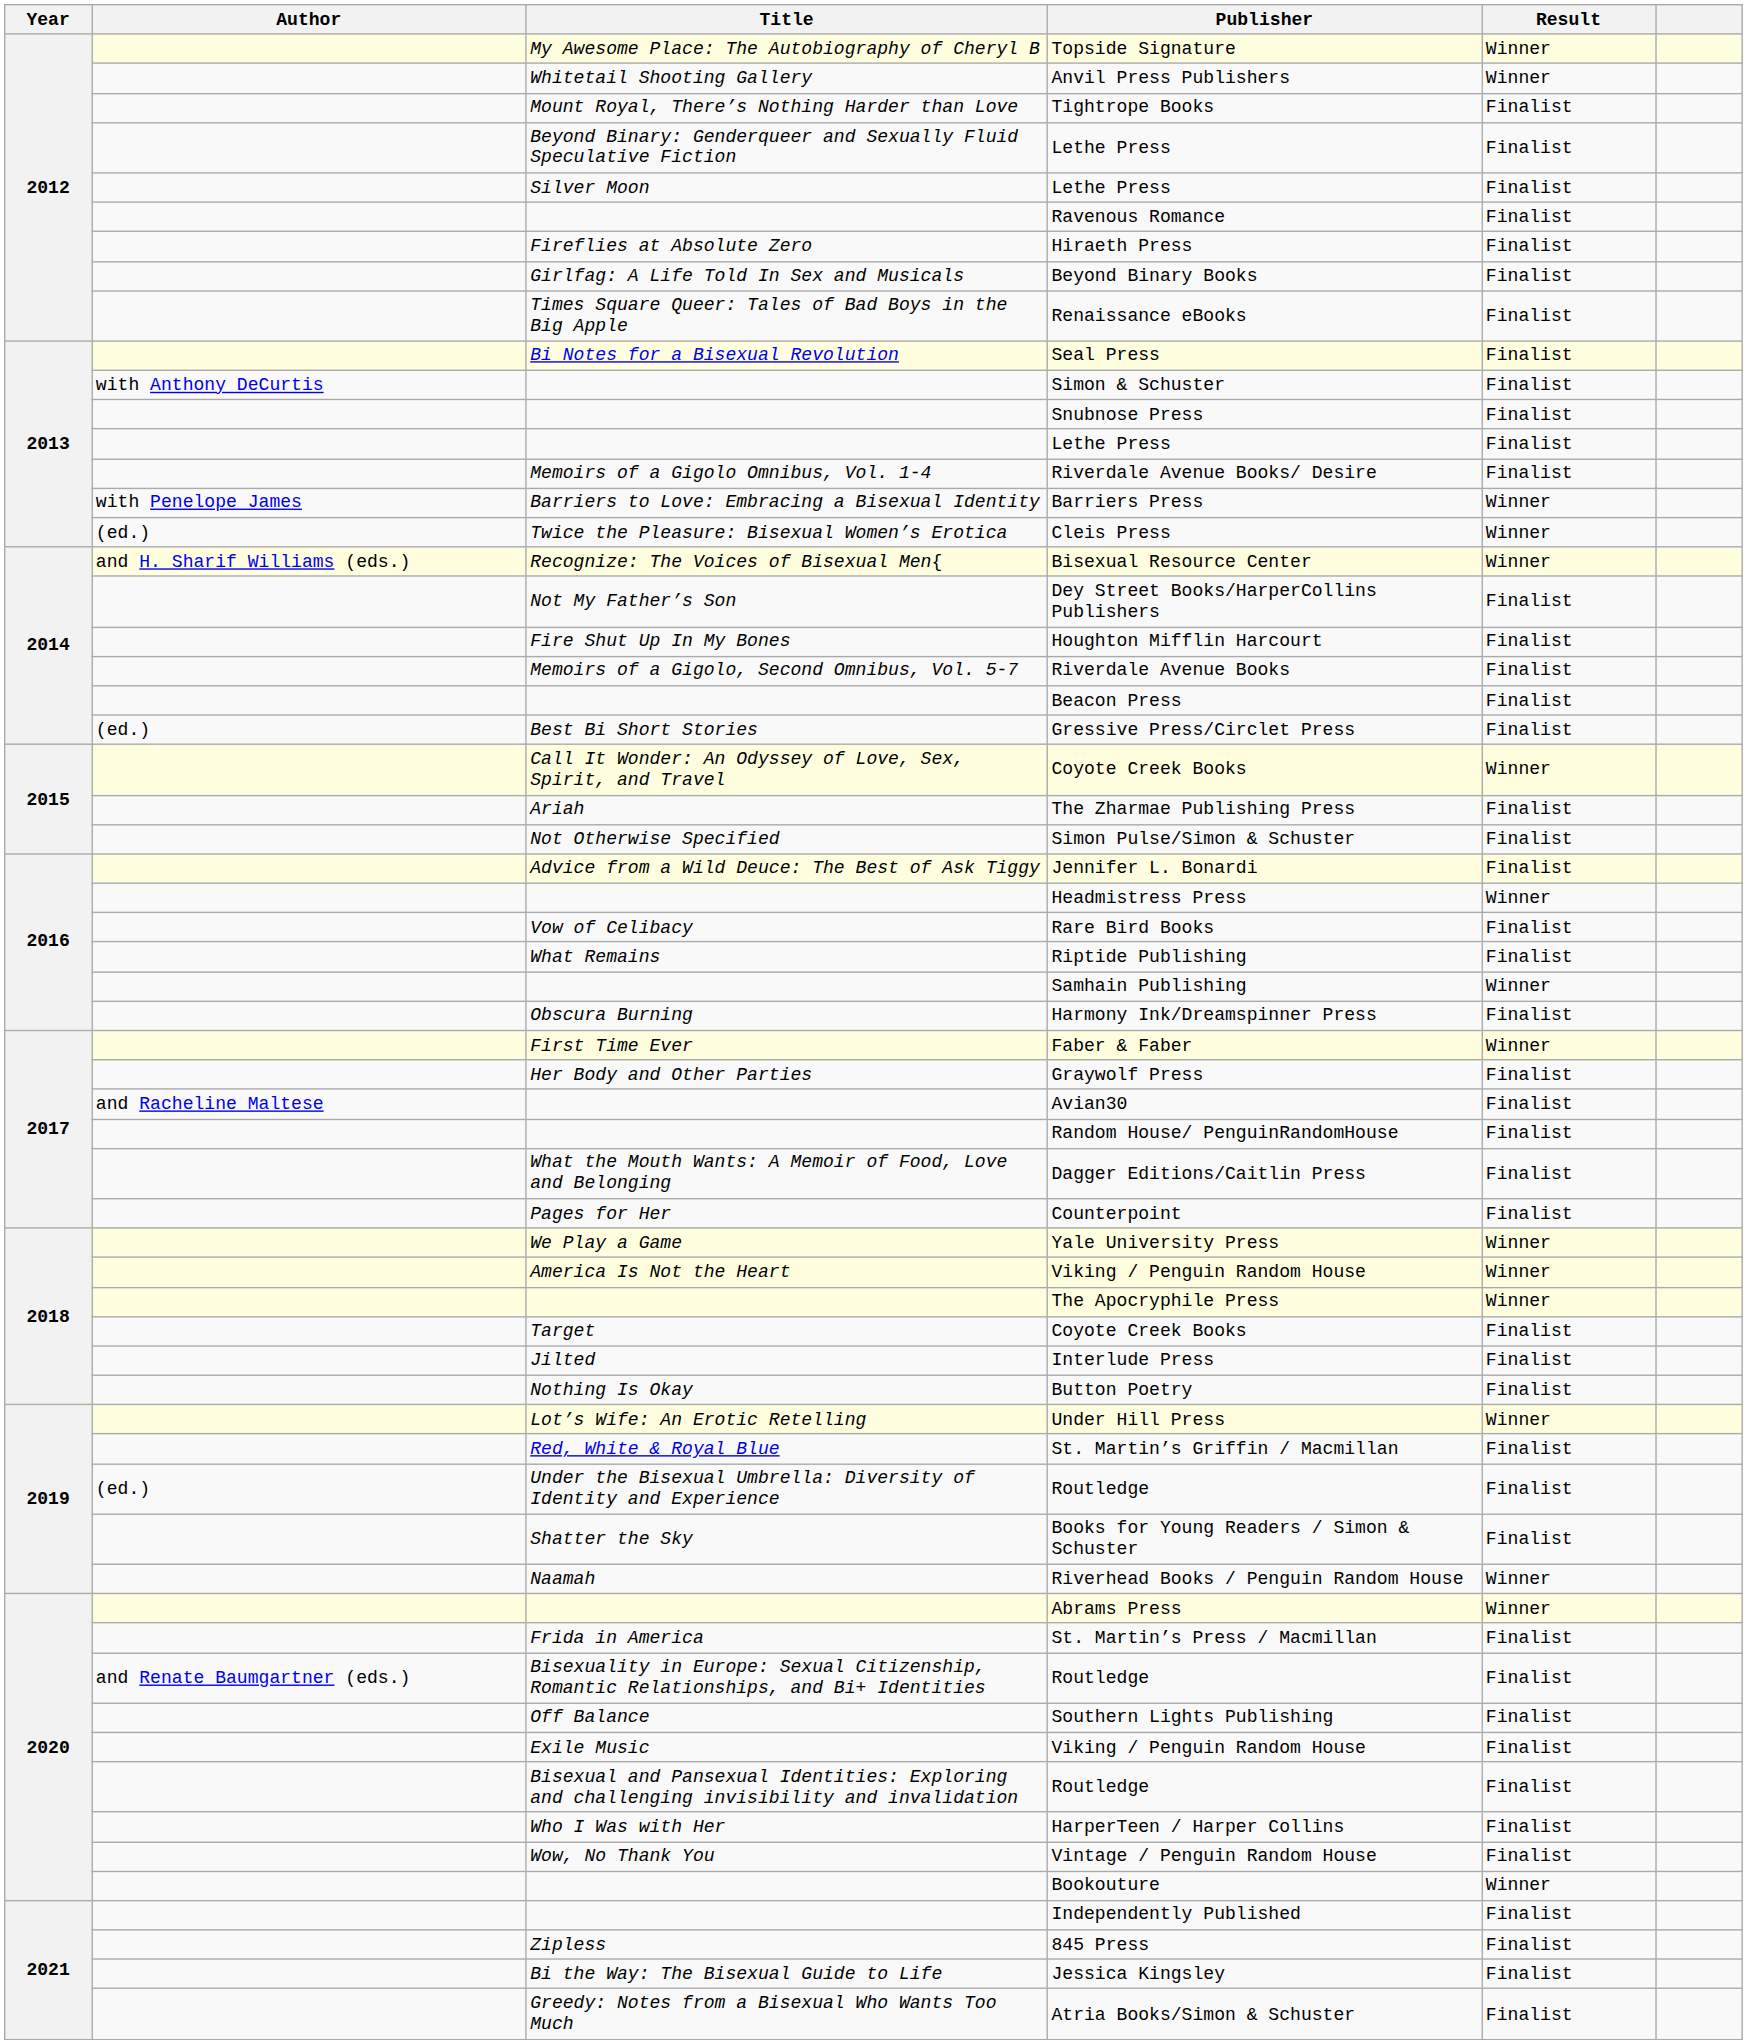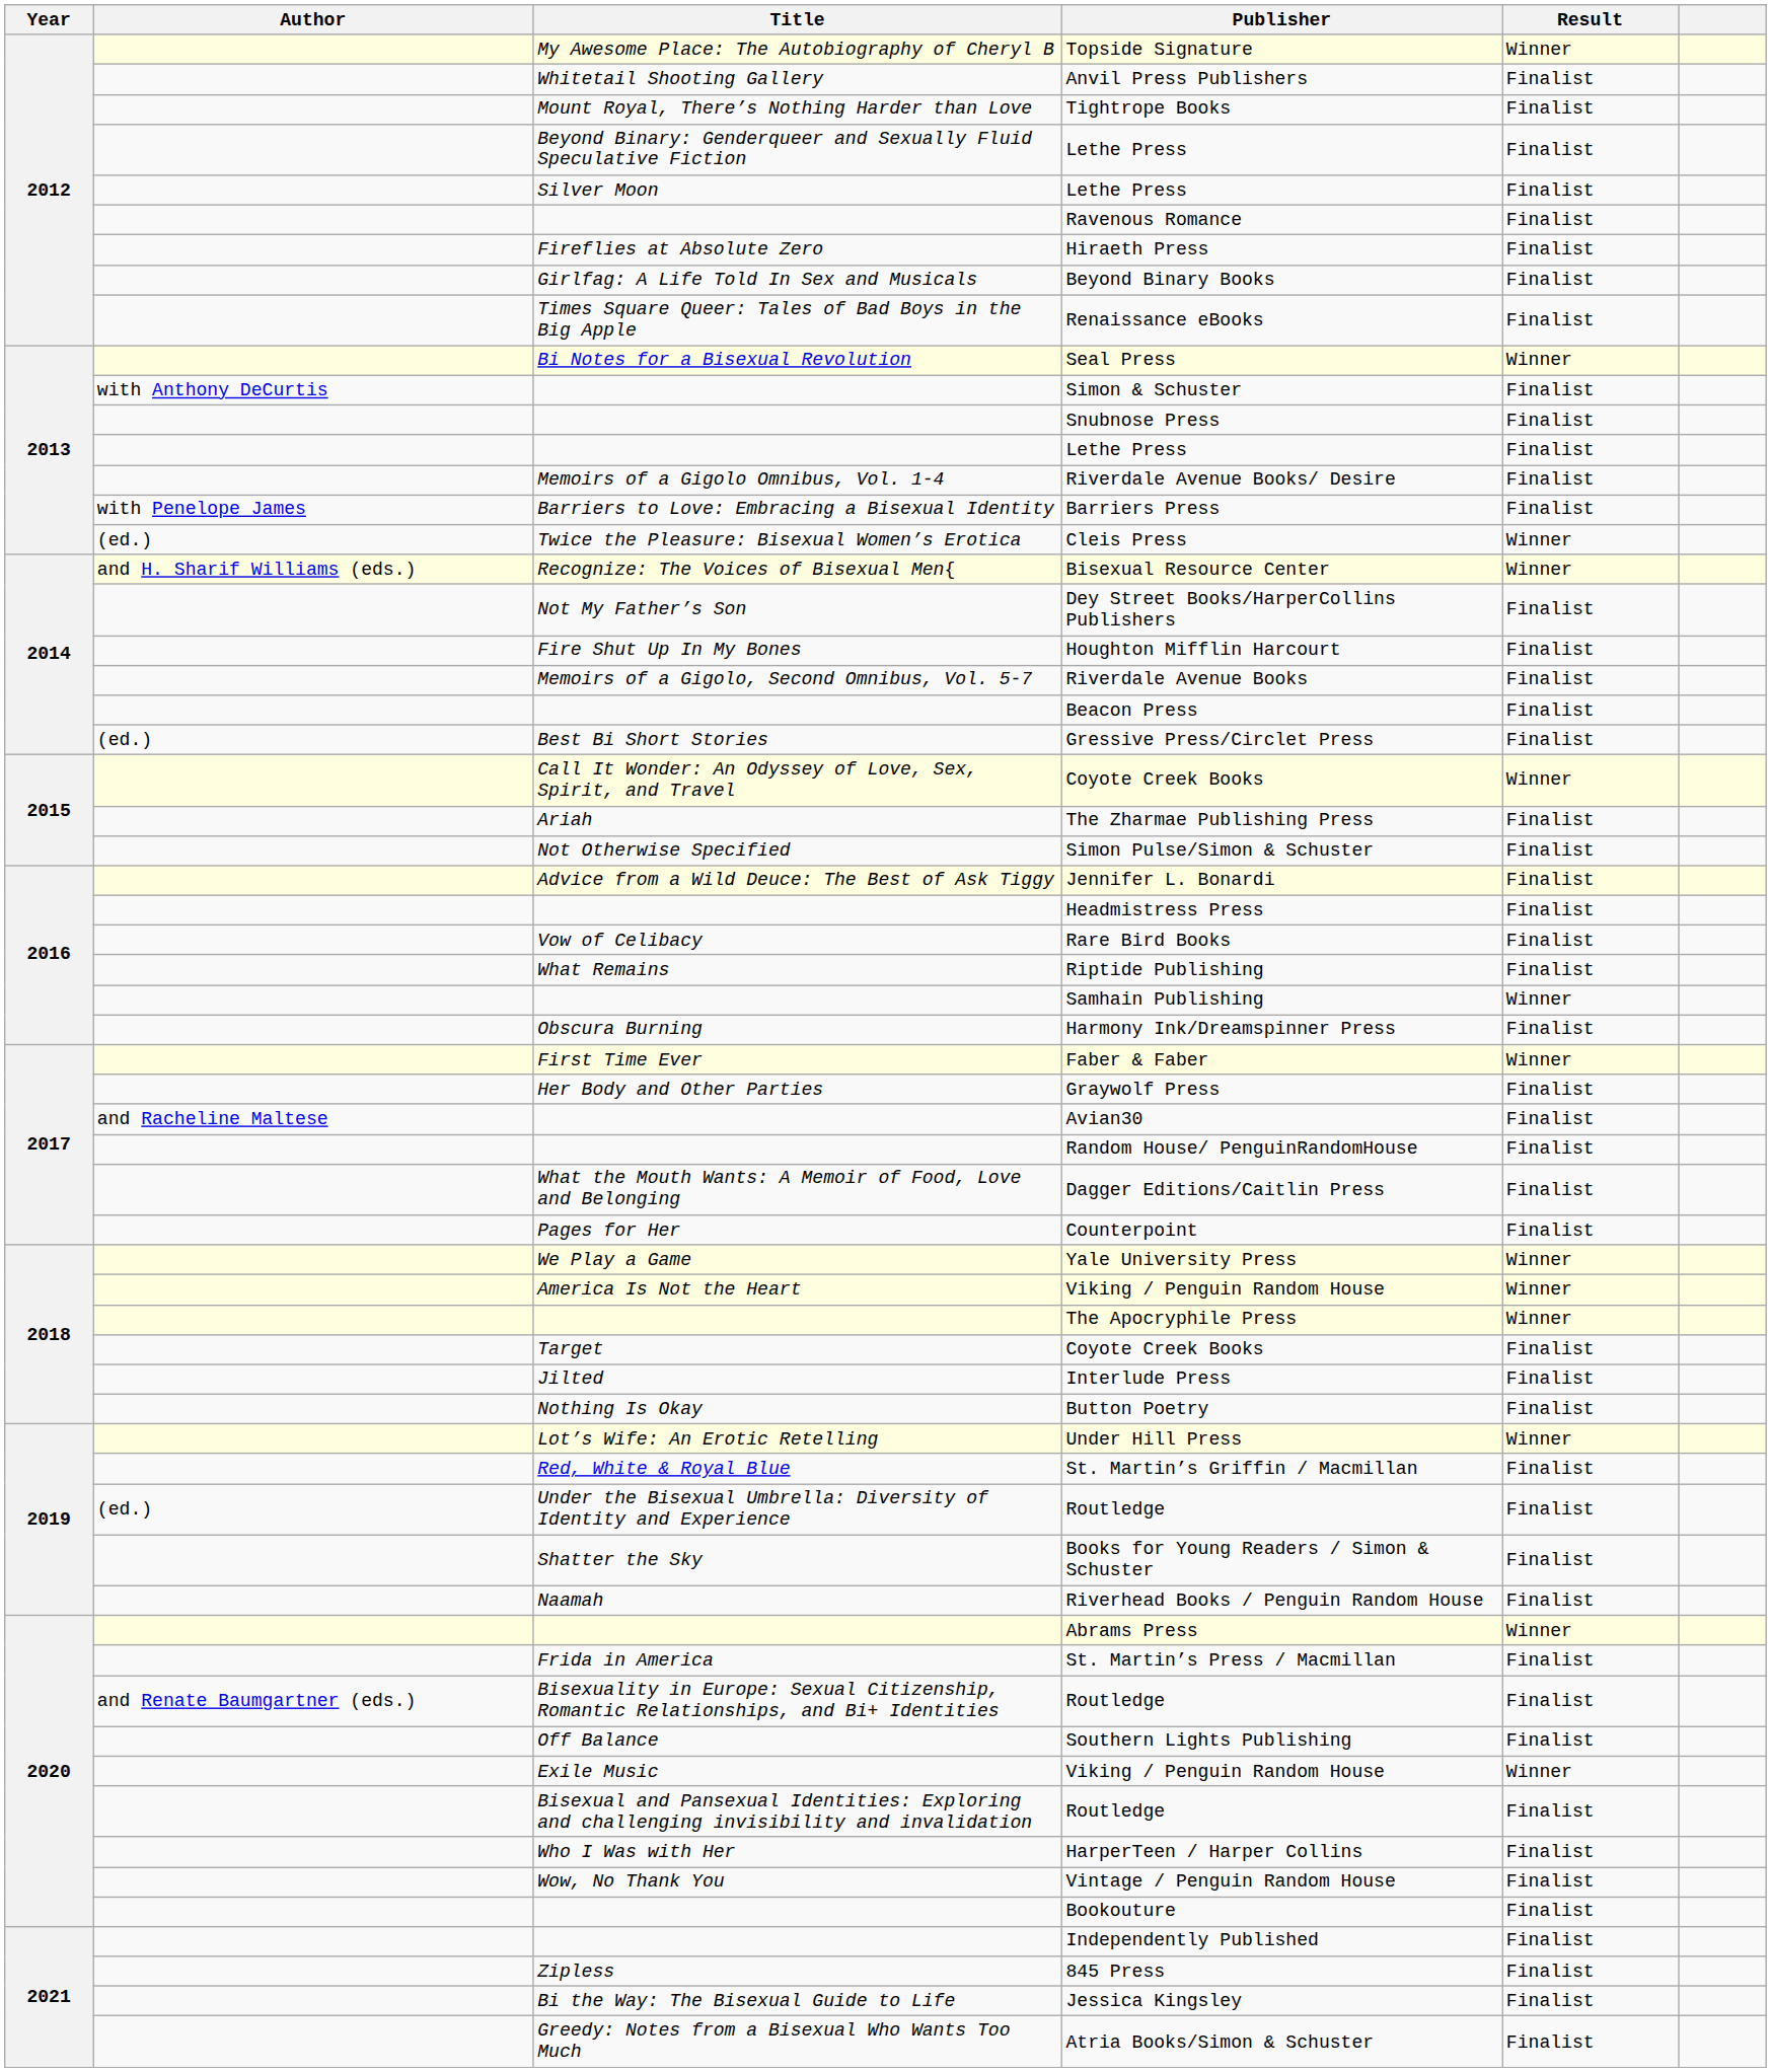Anvil Press Publishers | Result: Winner -> Finalist
Seal Press | Result: Finalist -> Winner
Barriers Press | Result: Winner -> Finalist
Headmistress Press | Result: Winner -> Finalist
Riverhead Books / Penguin Random House | Result: Winner -> Finalist
Exile Music / Viking / Penguin Random House | Result: Finalist -> Winner
Bookouture | Result: Winner -> Finalist
